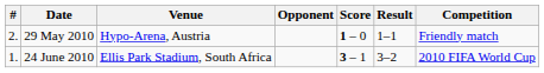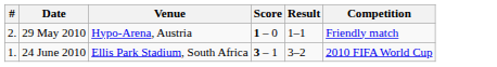- column: Opponent
